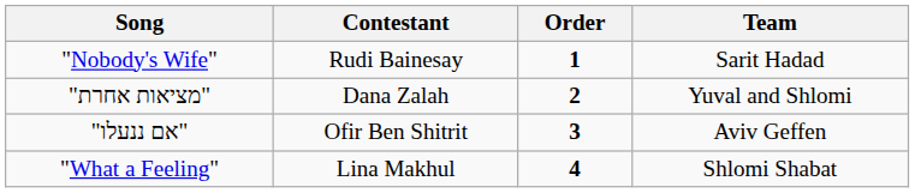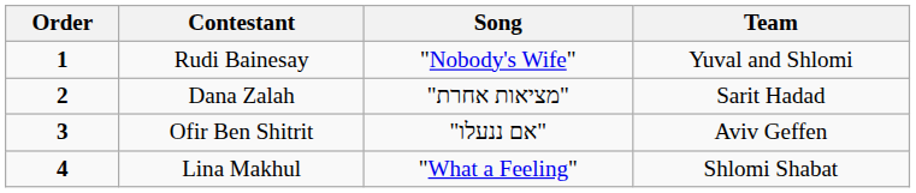columns swapped: Order <-> Song
Rudi Bainesay | Team: Sarit Hadad -> Yuval and Shlomi
Dana Zalah | Team: Yuval and Shlomi -> Sarit Hadad
